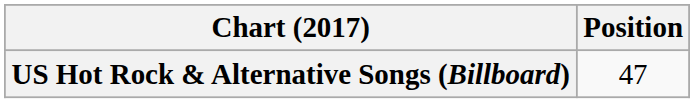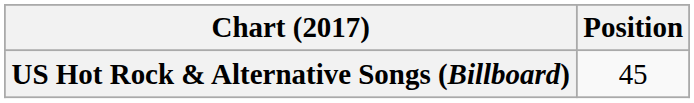US Hot Rock & Alternative Songs (Billboard) | Position: 47 -> 45
